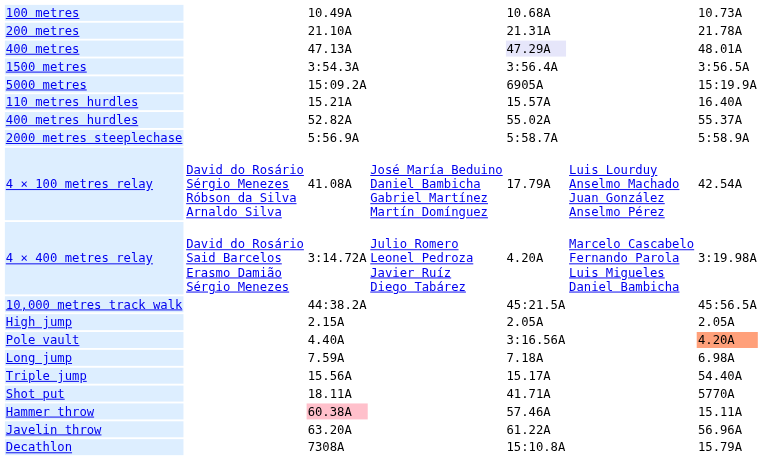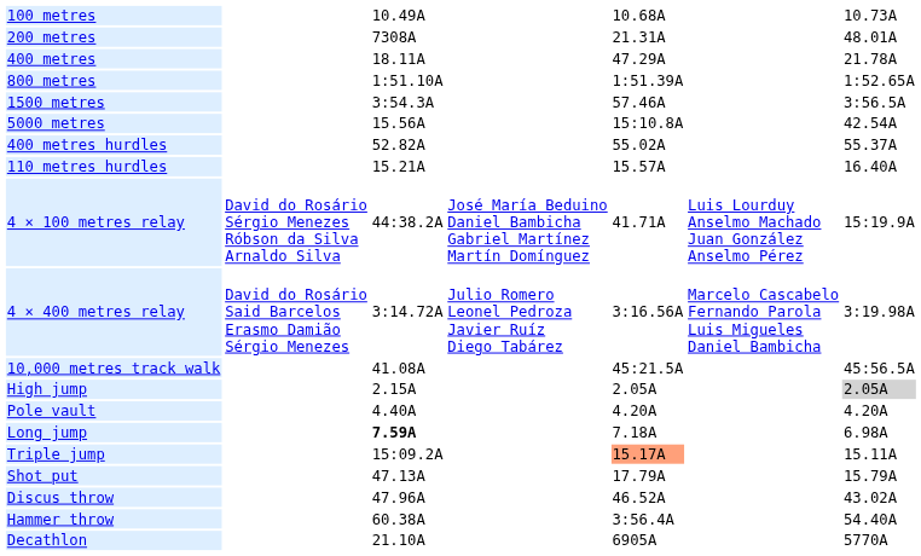200 metres | column 3: 21.10A -> 7308A
200 metres | column 7: 21.78A -> 48.01A
400 metres | column 3: 47.13A -> 18.11A
400 metres | column 5: lavender background -> no background
400 metres | column 7: 48.01A -> 21.78A
+ row: 800 metres | 1:51.10A | 1:51.39A | 1:52.65A
1500 metres | column 5: 3:56.4A -> 57.46A
5000 metres | column 3: 15:09.2A -> 15.56A
5000 metres | column 5: 6905A -> 15:10.8A
5000 metres | column 7: 15:19.9A -> 42.54A
rows swapped: 110 metres hurdles <-> 400 metres hurdles
- row: 2000 metres steeplechase | 5:56.9A | 5:58.7A | 5:58.9A
4 × 100 metres relay | column 3: 41.08A -> 44:38.2A
4 × 100 metres relay | column 5: 17.79A -> 41.71A
4 × 100 metres relay | column 7: 42.54A -> 15:19.9A
4 × 400 metres relay | column 5: 4.20A -> 3:16.56A
10,000 metres track walk | column 3: 44:38.2A -> 41.08A
High jump | column 7: no background -> lightgrey background
Pole vault | column 5: 3:16.56A -> 4.20A
Pole vault | column 7: lightsalmon background -> no background
Long jump | column 3: normal -> bold
Triple jump | column 3: 15.56A -> 15:09.2A
Triple jump | column 5: no background -> lightsalmon background
Triple jump | column 7: 54.40A -> 15.11A
Shot put | column 3: 18.11A -> 47.13A
Shot put | column 5: 41.71A -> 17.79A
Shot put | column 7: 5770A -> 15.79A
+ row: Discus throw | 47.96A | 46.52A | 43.02A
Hammer throw | column 3: pink background -> no background
Hammer throw | column 5: 57.46A -> 3:56.4A
Hammer throw | column 7: 15.11A -> 54.40A
- row: Javelin throw | 63.20A | 61.22A | 56.96A
Decathlon | column 3: 7308A -> 21.10A
Decathlon | column 5: 15:10.8A -> 6905A
Decathlon | column 7: 15.79A -> 5770A
